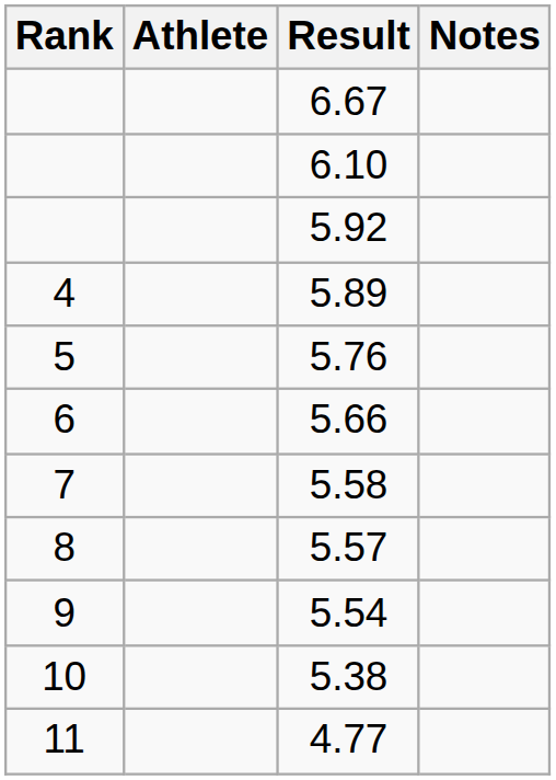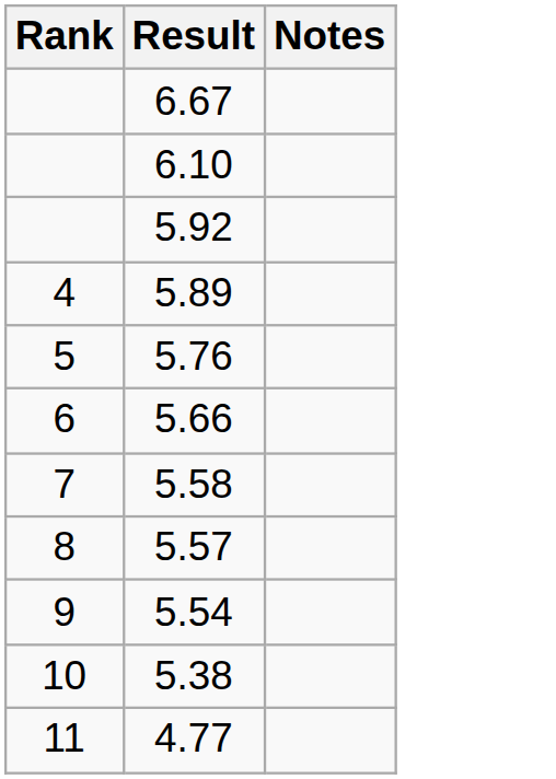- column: Athlete
